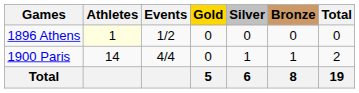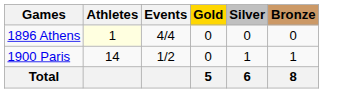- column: Total | 0 | 2 | 19
1896 Athens | Events: 1/2 -> 4/4
1900 Paris | Events: 4/4 -> 1/2
